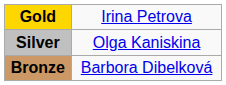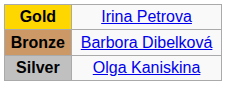rows swapped: Silver <-> Bronze
